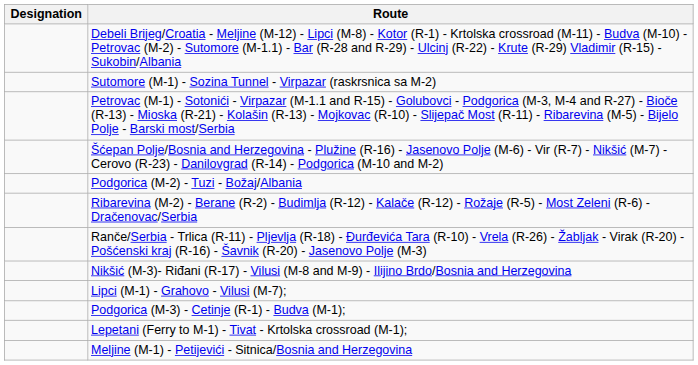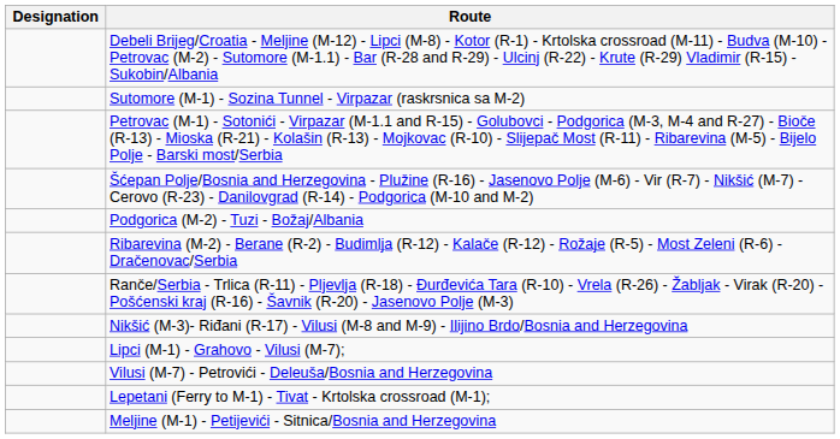+ row: Vilusi (M-7) - Petrovići - Deleuša/Bosnia and Herzegovina
- row: Podgorica (M-3) - Cetinje (R-1) - Budva (M-1);
